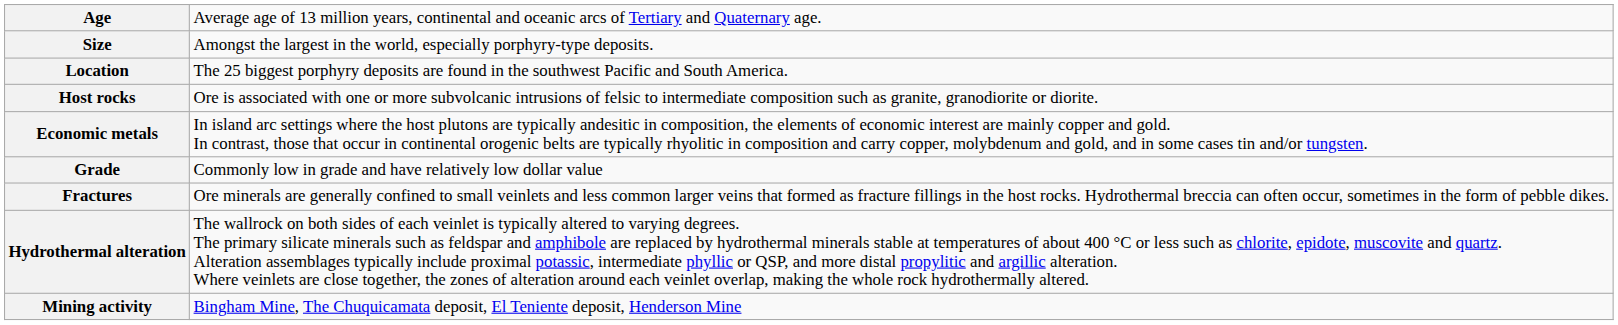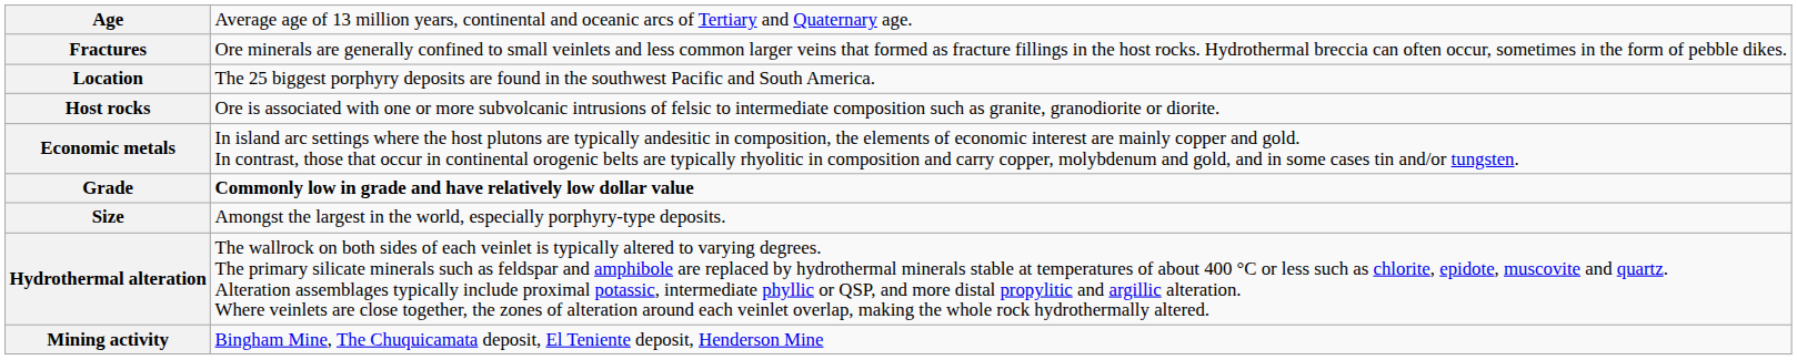rows swapped: Size <-> Fractures
Grade | column 2: normal -> bold
